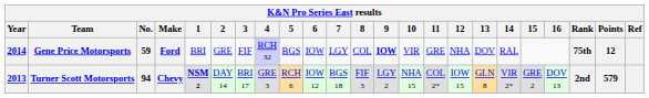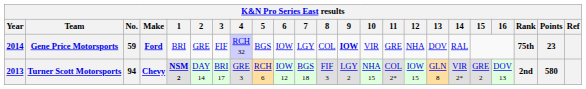Gene Price Motorsports | Points: 12 -> 23
Turner Scott Motorsports | Points: 579 -> 580
